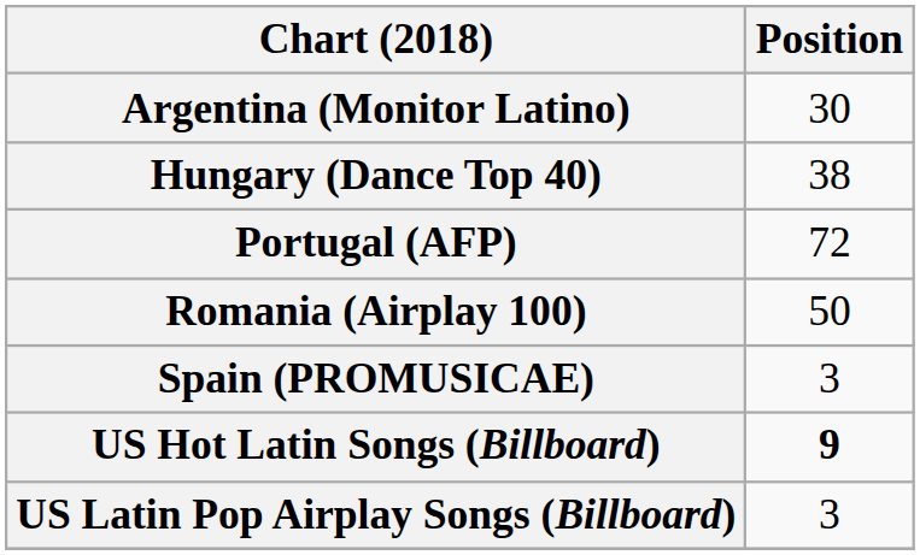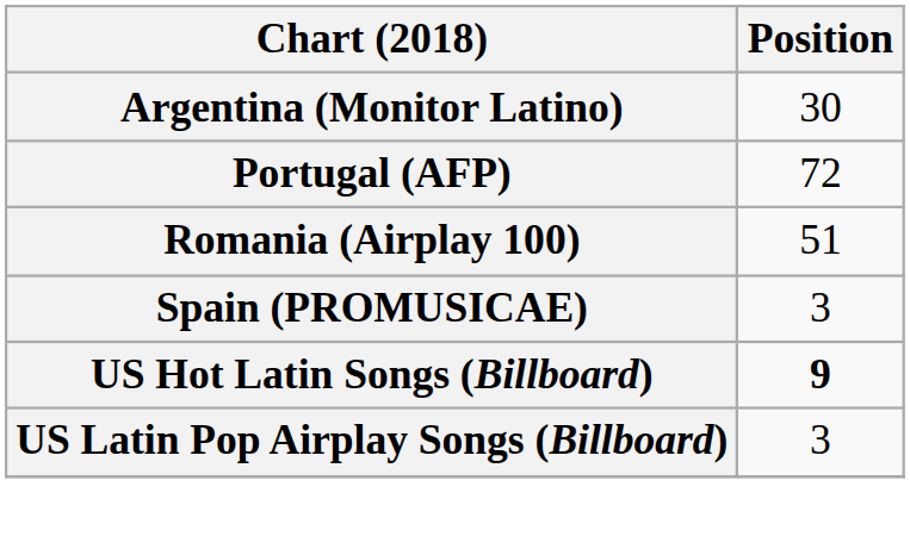- row: Hungary (Dance Top 40) | 38
Romania (Airplay 100) | Position: 50 -> 51
